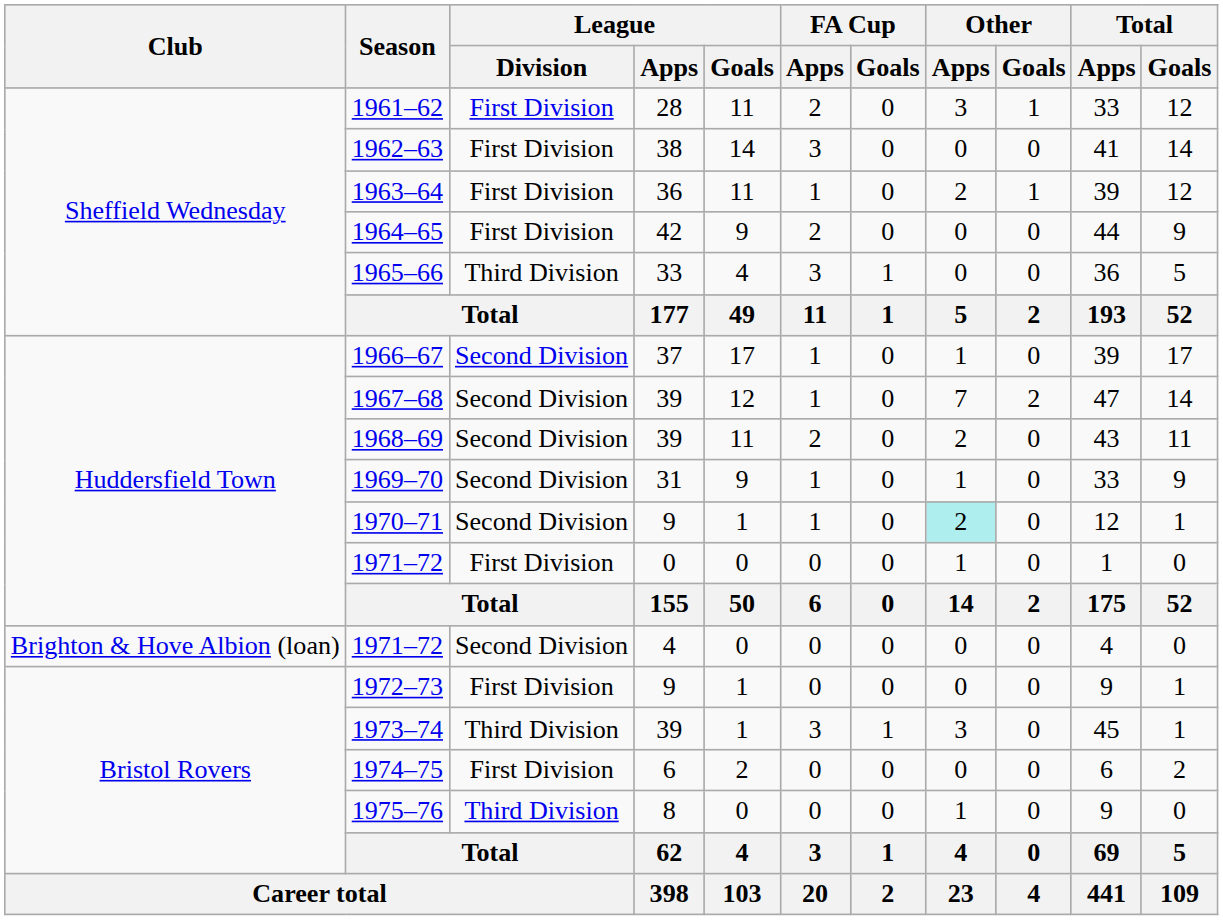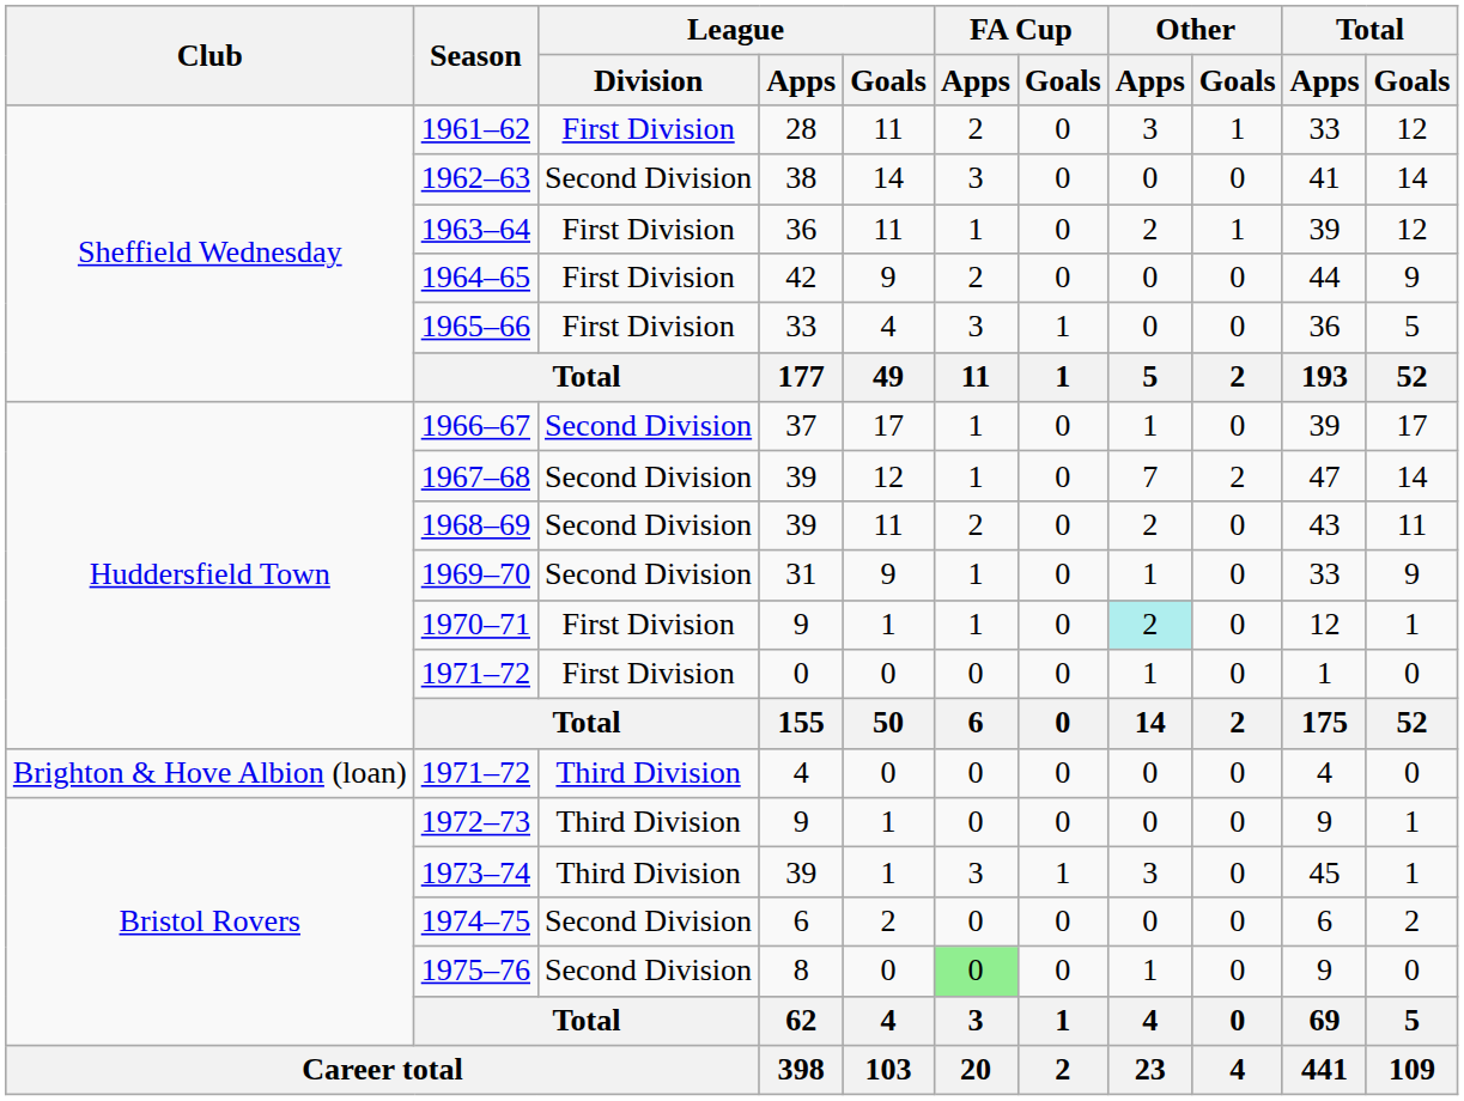1962–63 | League / Division: First Division -> Second Division
1965–66 | League / Division: Third Division -> First Division
1970–71 | League / Division: Second Division -> First Division
1971–72 / 4 | League / Division: Second Division -> Third Division
1972–73 | League / Division: First Division -> Third Division
1974–75 | League / Division: First Division -> Second Division
1975–76 | League / Division: Third Division -> Second Division
1975–76 | FA Cup / Apps: no background -> lightgreen background
